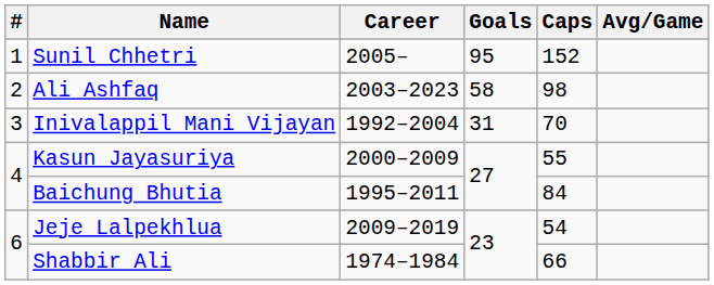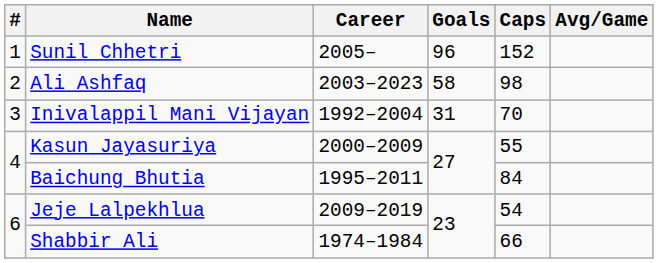Sunil Chhetri | Goals: 95 -> 96
